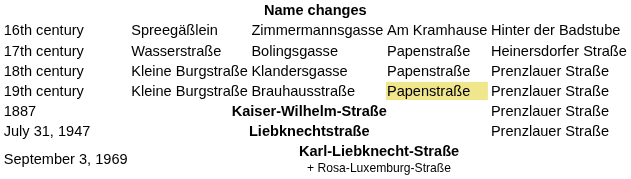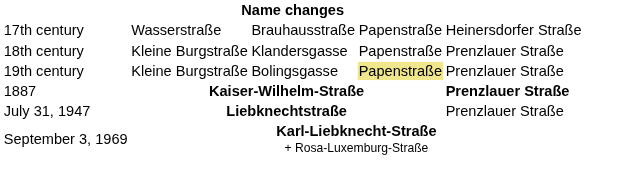- row: 16th century | Spreegäßlein | Zimmermannsgasse | Am Kramhause | Hinter der Badstube
17th century | column 3: Bolingsgasse -> Brauhausstraße
19th century | column 3: Brauhausstraße -> Bolingsgasse
1887 | column 5: normal -> bold
